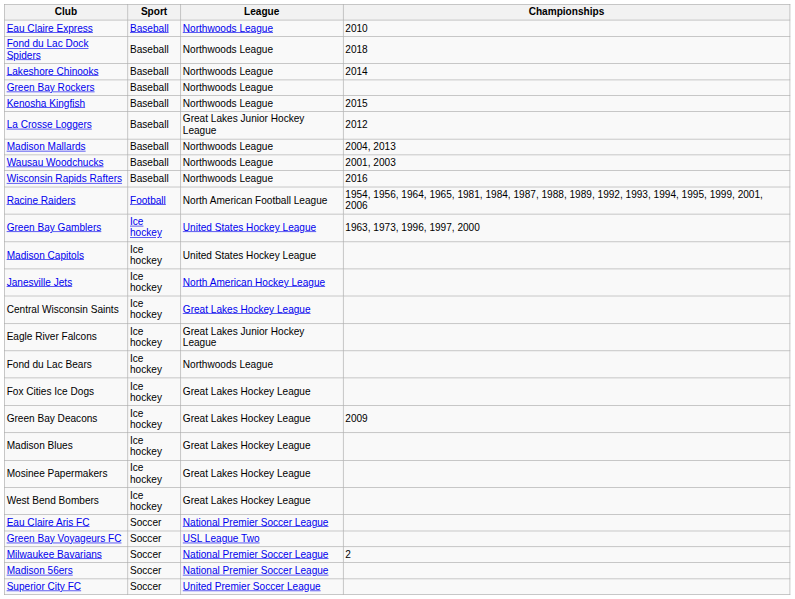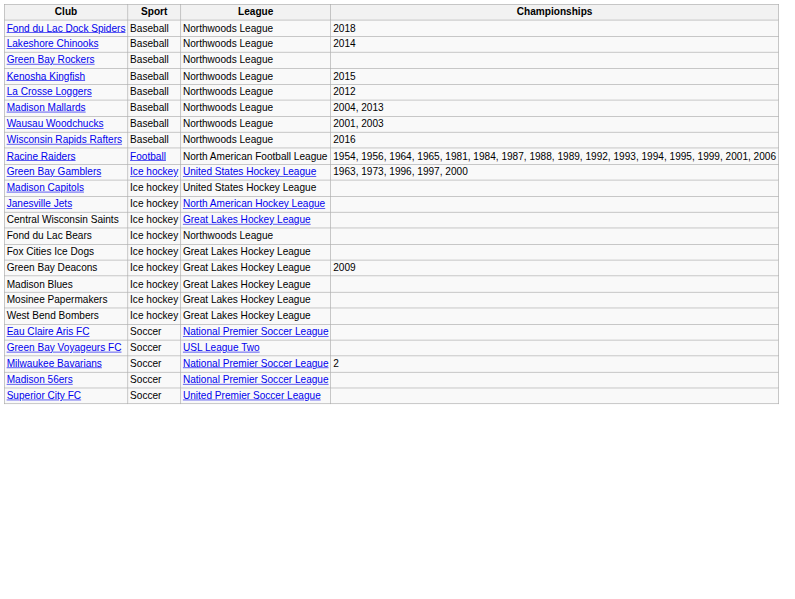- row: Eau Claire Express | Baseball | Northwoods League | 2010
La Crosse Loggers | League: Great Lakes Junior Hockey League -> Northwoods League
- row: Eagle River Falcons | Ice hockey | Great Lakes Junior Hockey League
